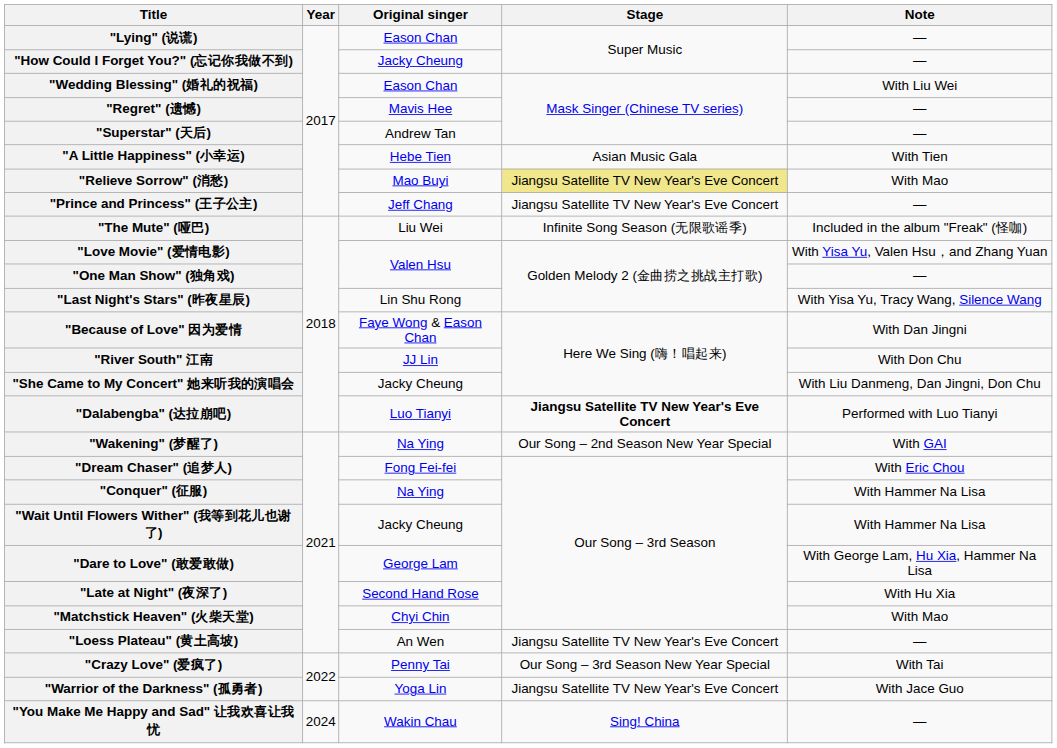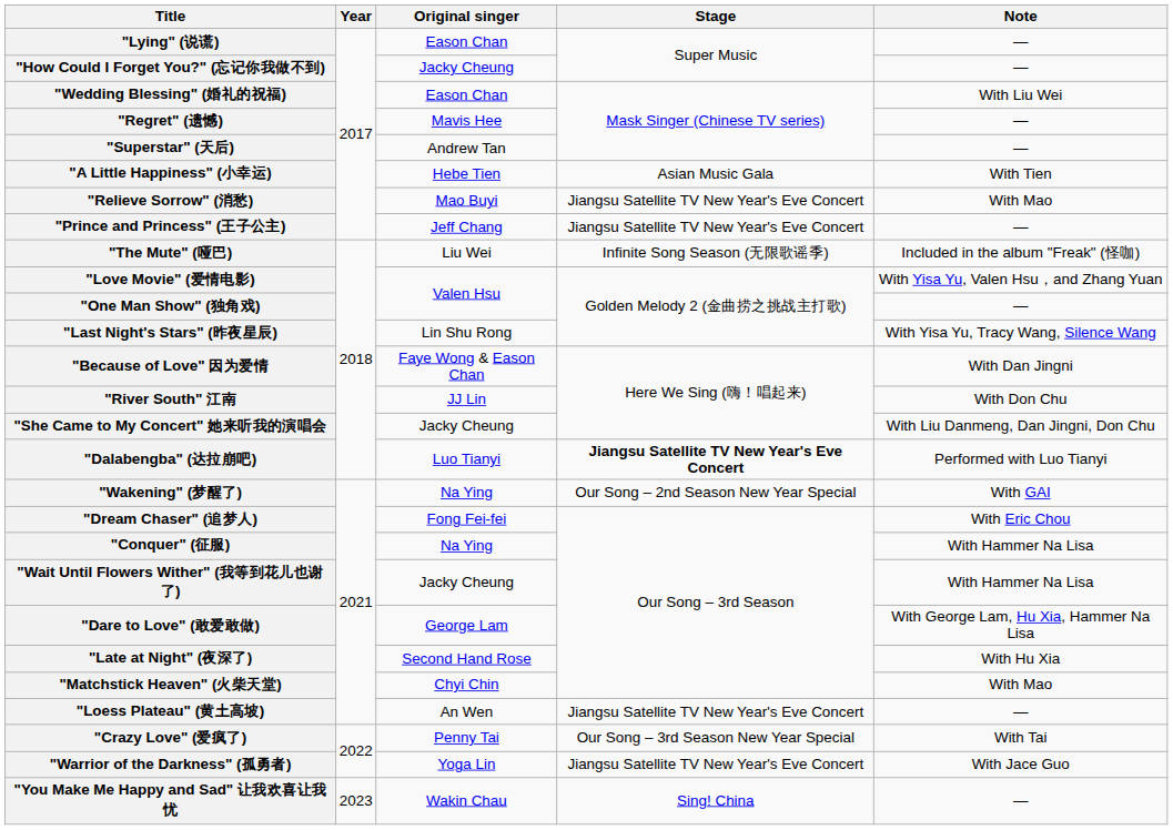"Relieve Sorrow" (消愁) | Stage: khaki background -> no background
"You Make Me Happy and Sad" 让我欢喜让我忧 | Year: 2024 -> 2023
